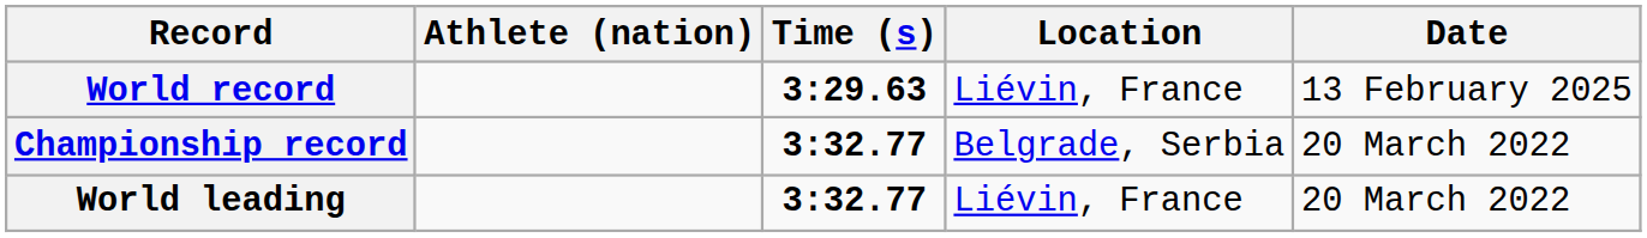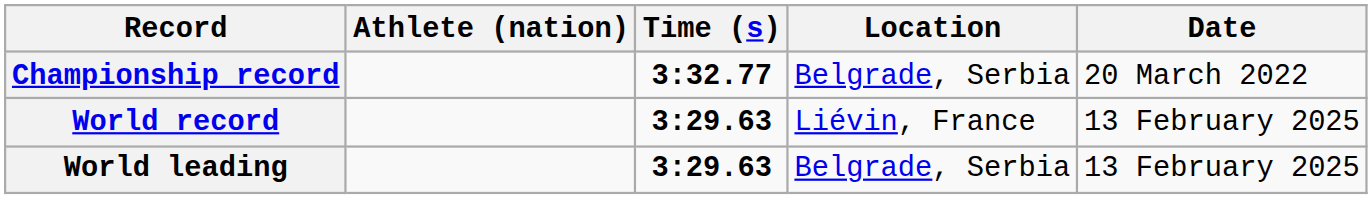rows swapped: World record <-> Championship record
World leading | Time (s): 3:32.77 -> 3:29.63
World leading | Location: Liévin, France -> Belgrade, Serbia
World leading | Date: 20 March 2022 -> 13 February 2025
